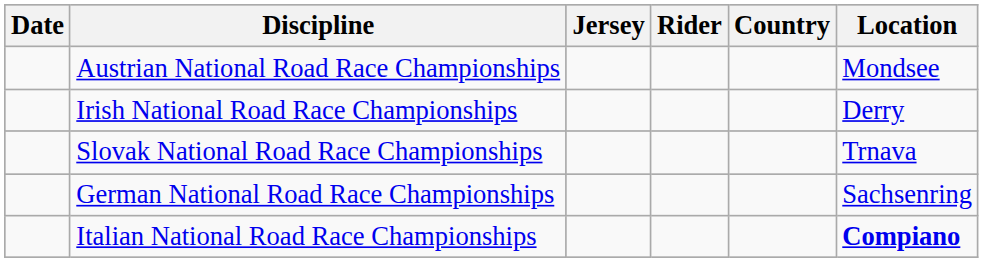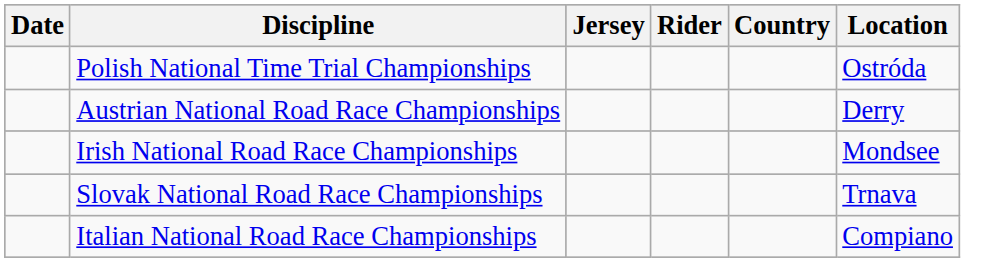+ row: Polish National Time Trial Championships | Ostróda
Austrian National Road Race Championships | Location: Mondsee -> Derry
Irish National Road Race Championships | Location: Derry -> Mondsee
- row: German National Road Race Championships | Sachsenring
Italian National Road Race Championships | Location: bold -> normal
